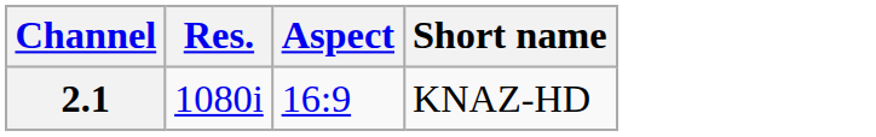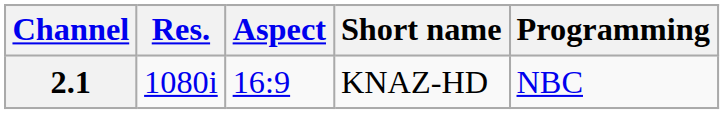+ column: Programming | NBC
